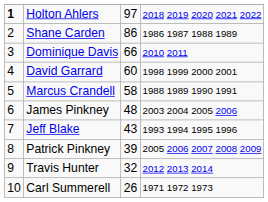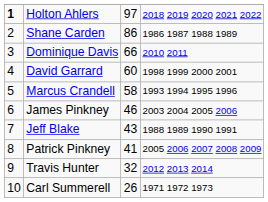Marcus Crandell | column 4: 1988 1989 1990 1991 -> 1993 1994 1995 1996
James Pinkney | column 3: 48 -> 46
Jeff Blake | column 4: 1993 1994 1995 1996 -> 1988 1989 1990 1991
Patrick Pinkney | column 3: 39 -> 41
